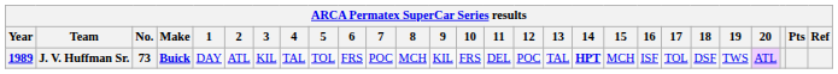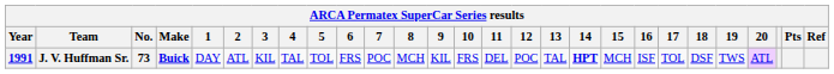J. V. Huffman Sr. | Year: 1989 -> 1991
